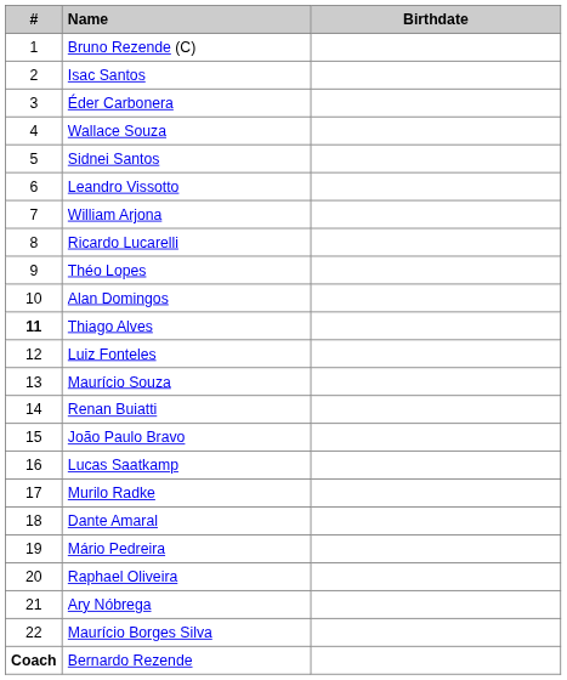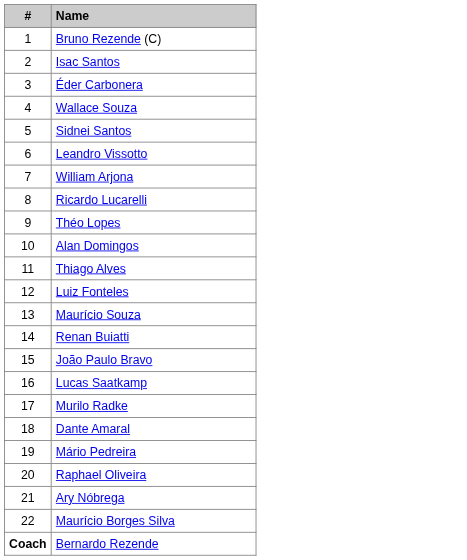- column: Birthdate
Thiago Alves | #: bold -> normal
